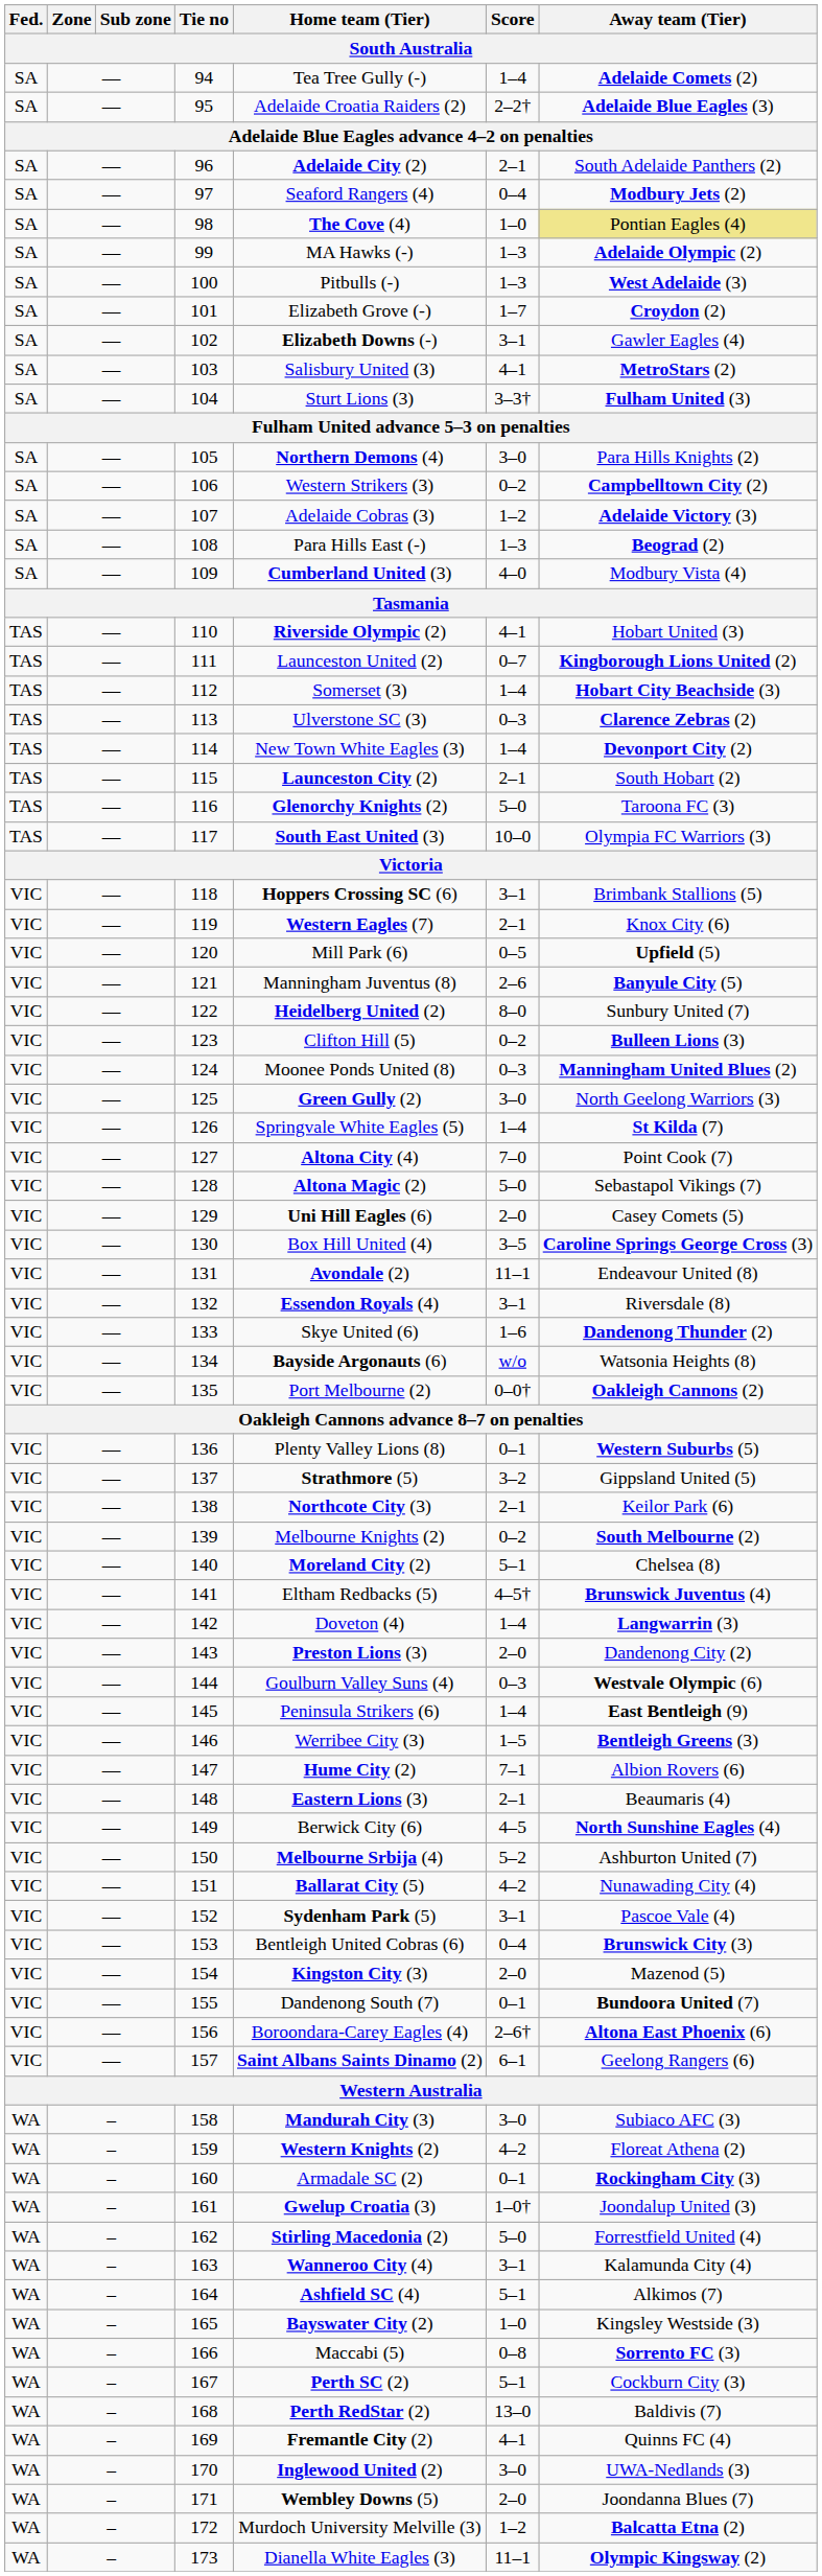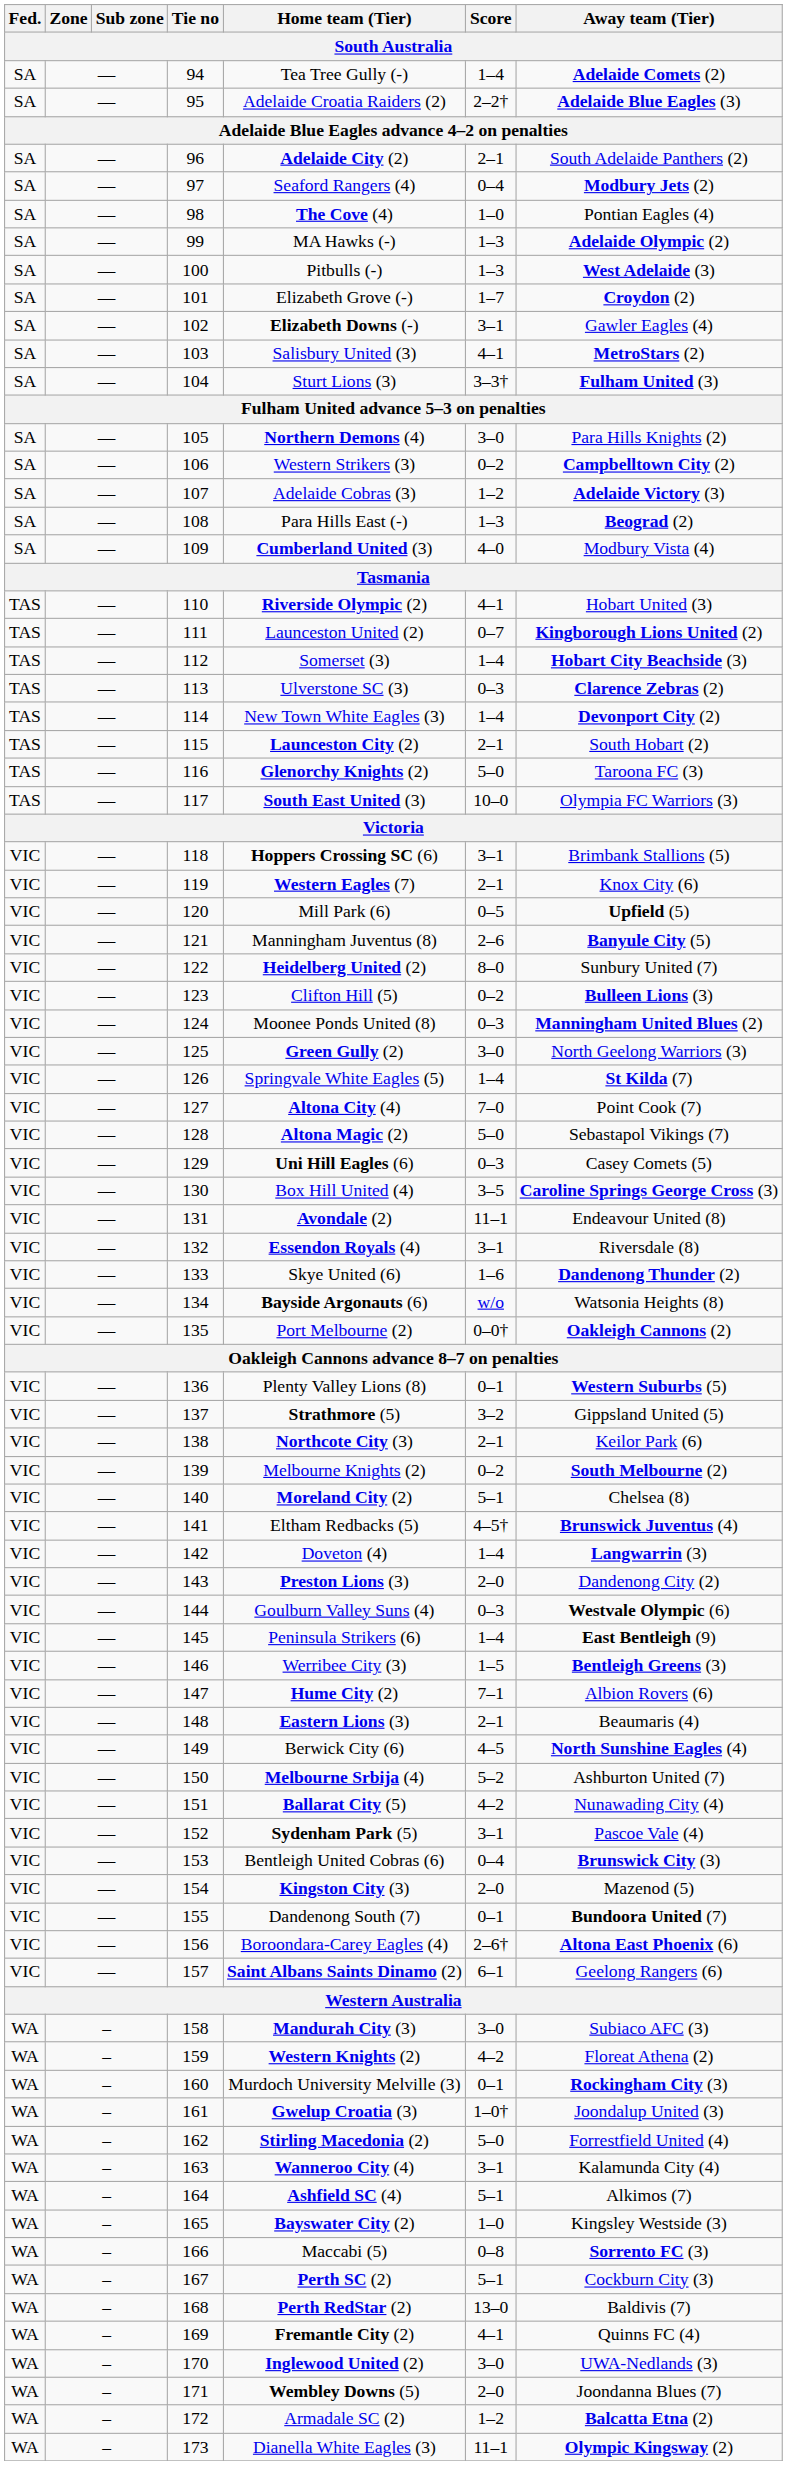98 | Away team (Tier): khaki background -> no background
129 | Score: 2–0 -> 0–3
160 | Home team (Tier): Armadale SC (2) -> Murdoch University Melville (3)
172 | Home team (Tier): Murdoch University Melville (3) -> Armadale SC (2)
